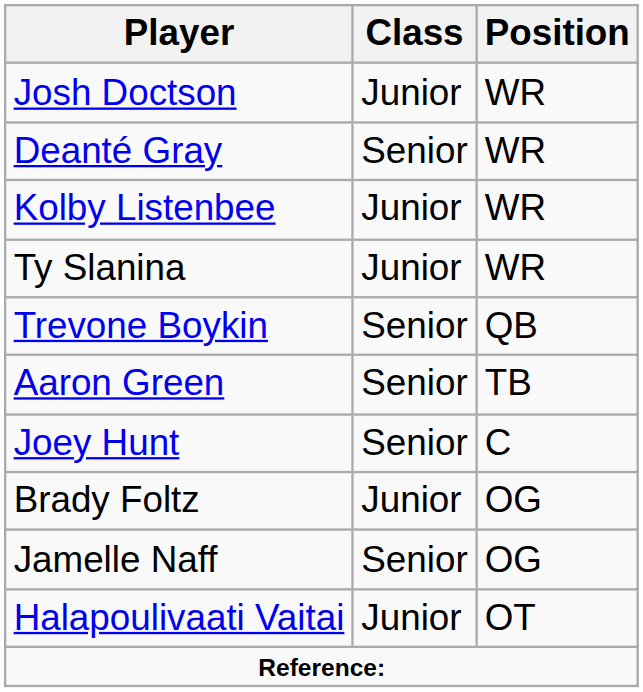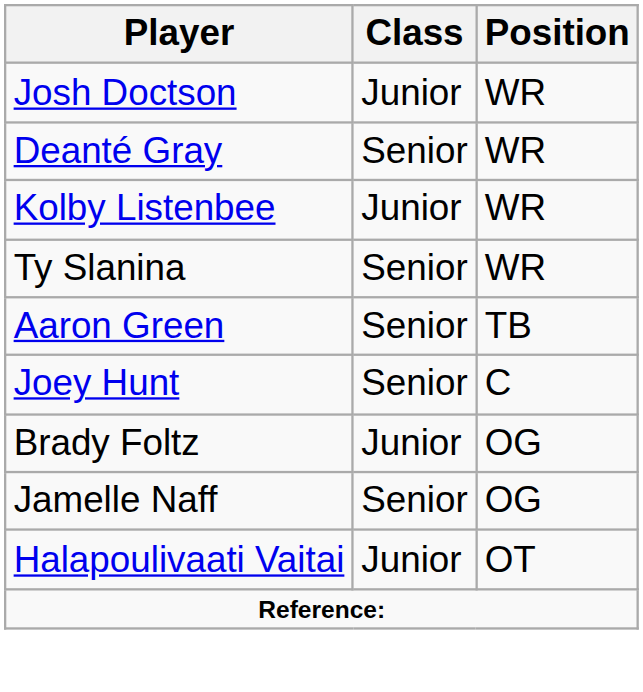Ty Slanina | Class: Junior -> Senior
- row: Trevone Boykin | Senior | QB
